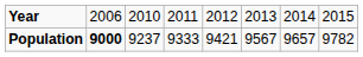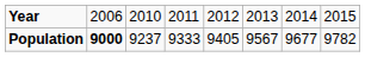Population | column 5: 9421 -> 9405
Population | column 7: 9657 -> 9677
